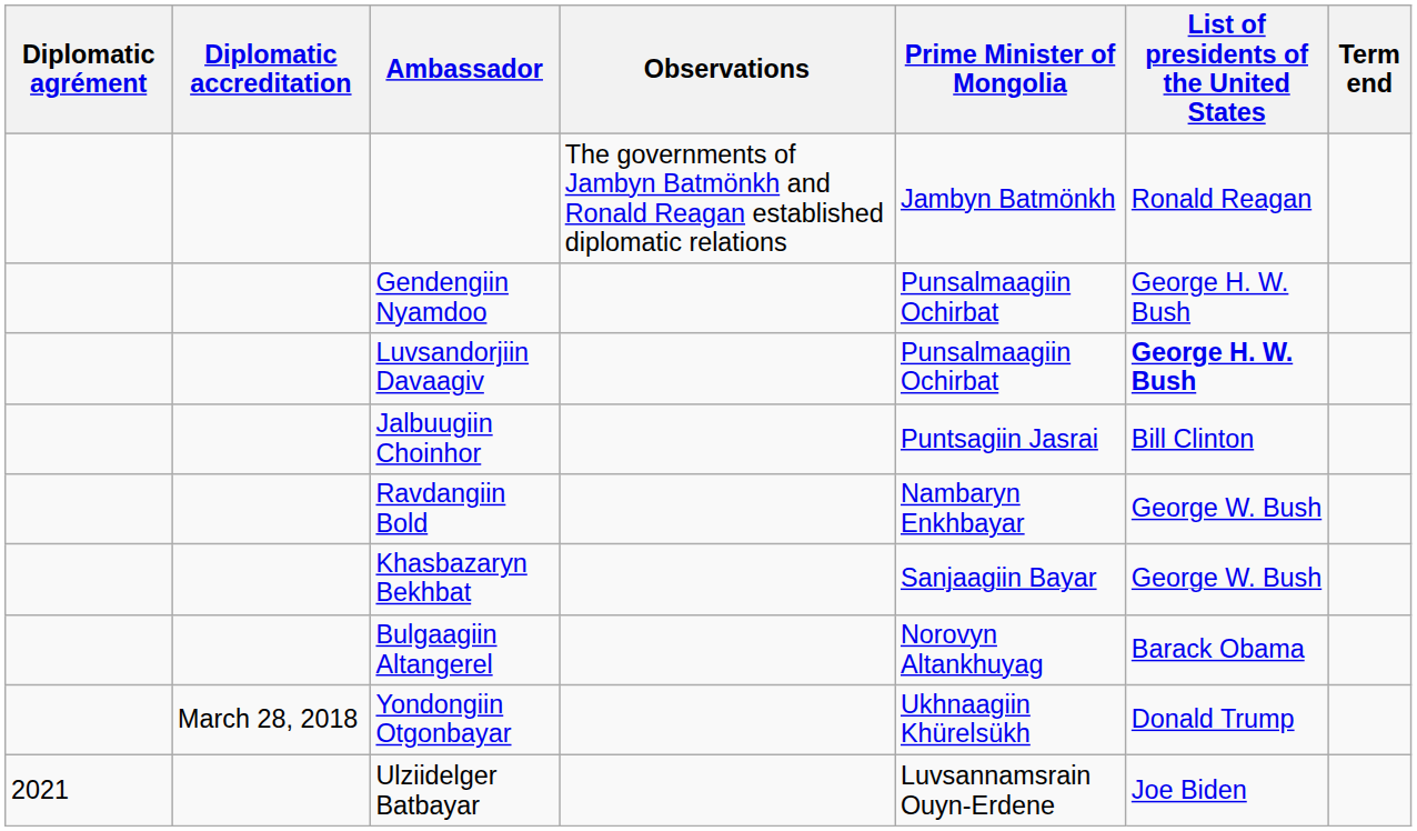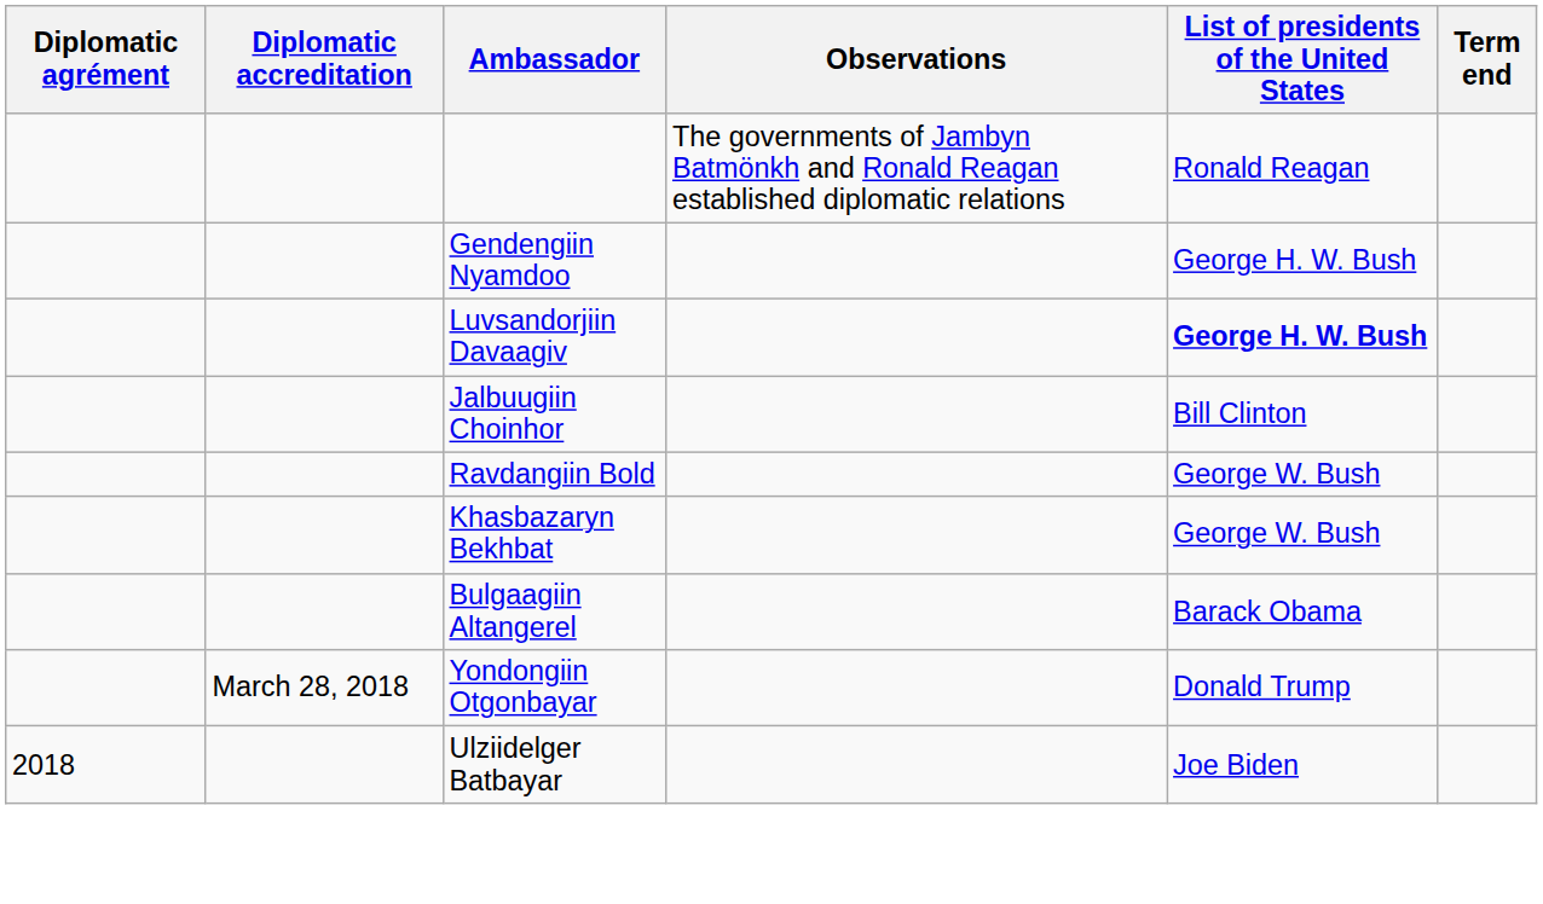- column: Prime Minister of Mongolia | Jambyn Batmönkh | Punsalmaagiin Ochirbat | Punsalmaagiin Ochirbat | Puntsagiin Jasrai | Nambaryn Enkhbayar | Sanjaagiin Bayar | Norovyn Altankhuyag | Ukhnaagiin Khürelsükh | Luvsannamsrain Ouyn-Erdene
Ulziidelger Batbayar | Diplomatic agrément: 2021 -> 2018
